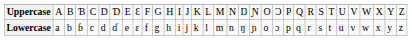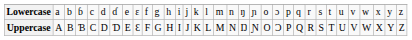rows swapped: Uppercase <-> Lowercase
